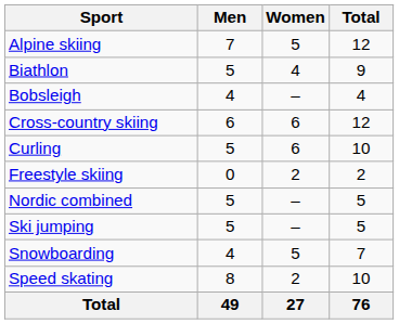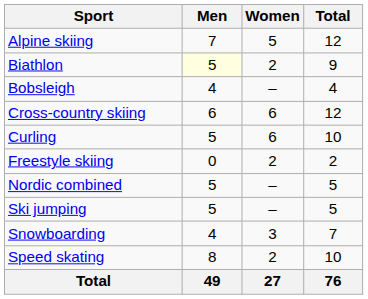Biathlon | Men: no background -> lightyellow background
Biathlon | Women: 4 -> 2
Snowboarding | Women: 5 -> 3
